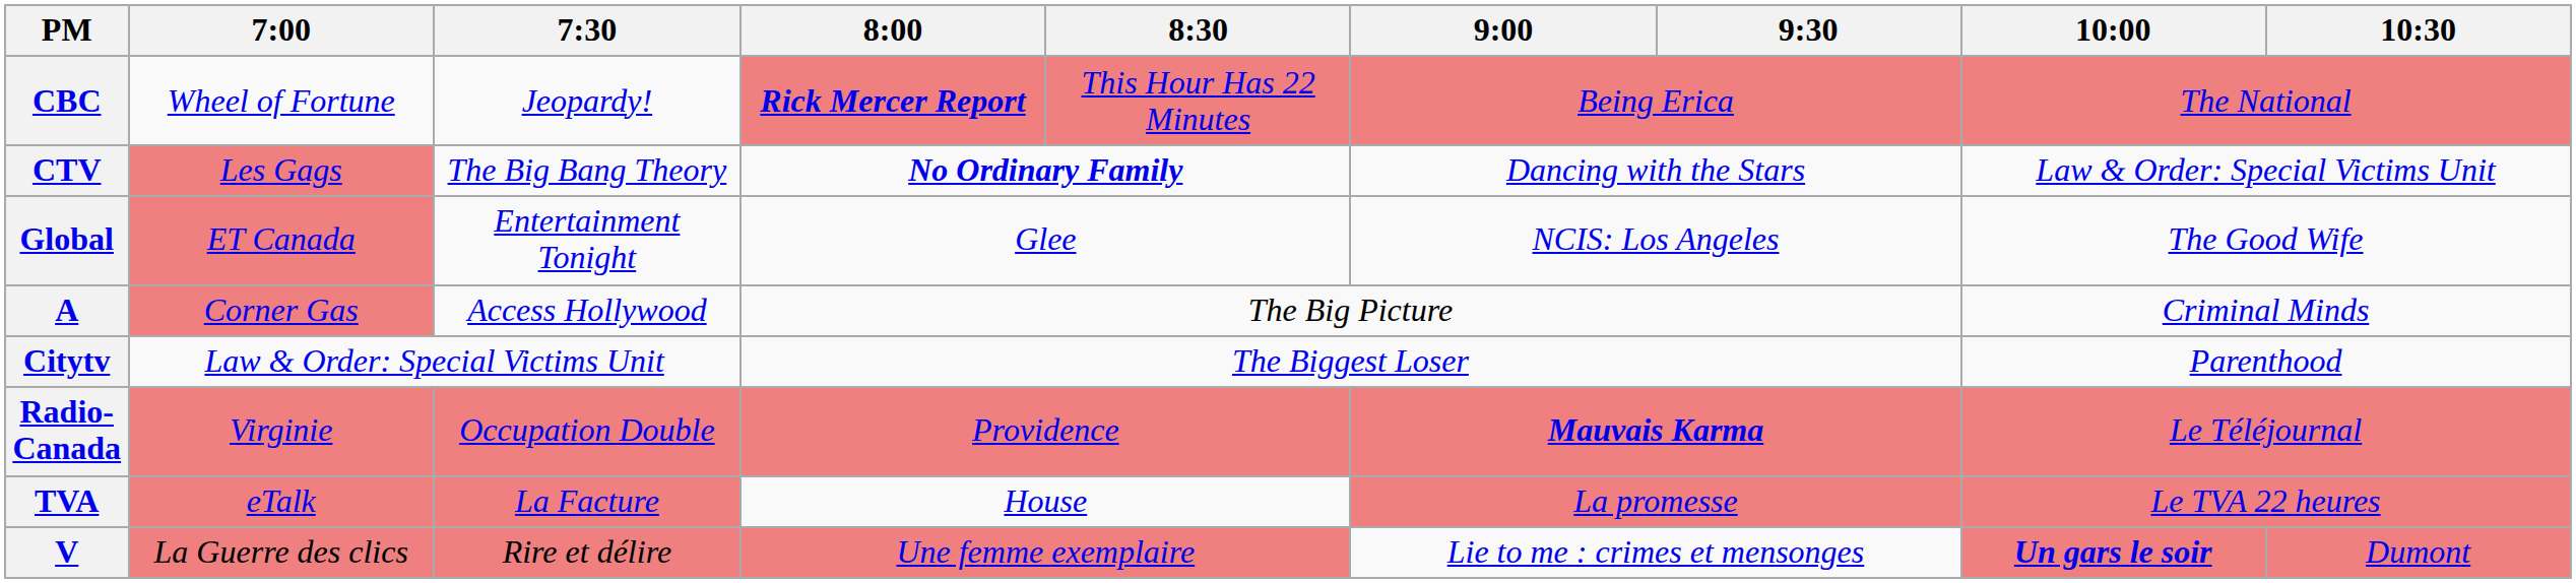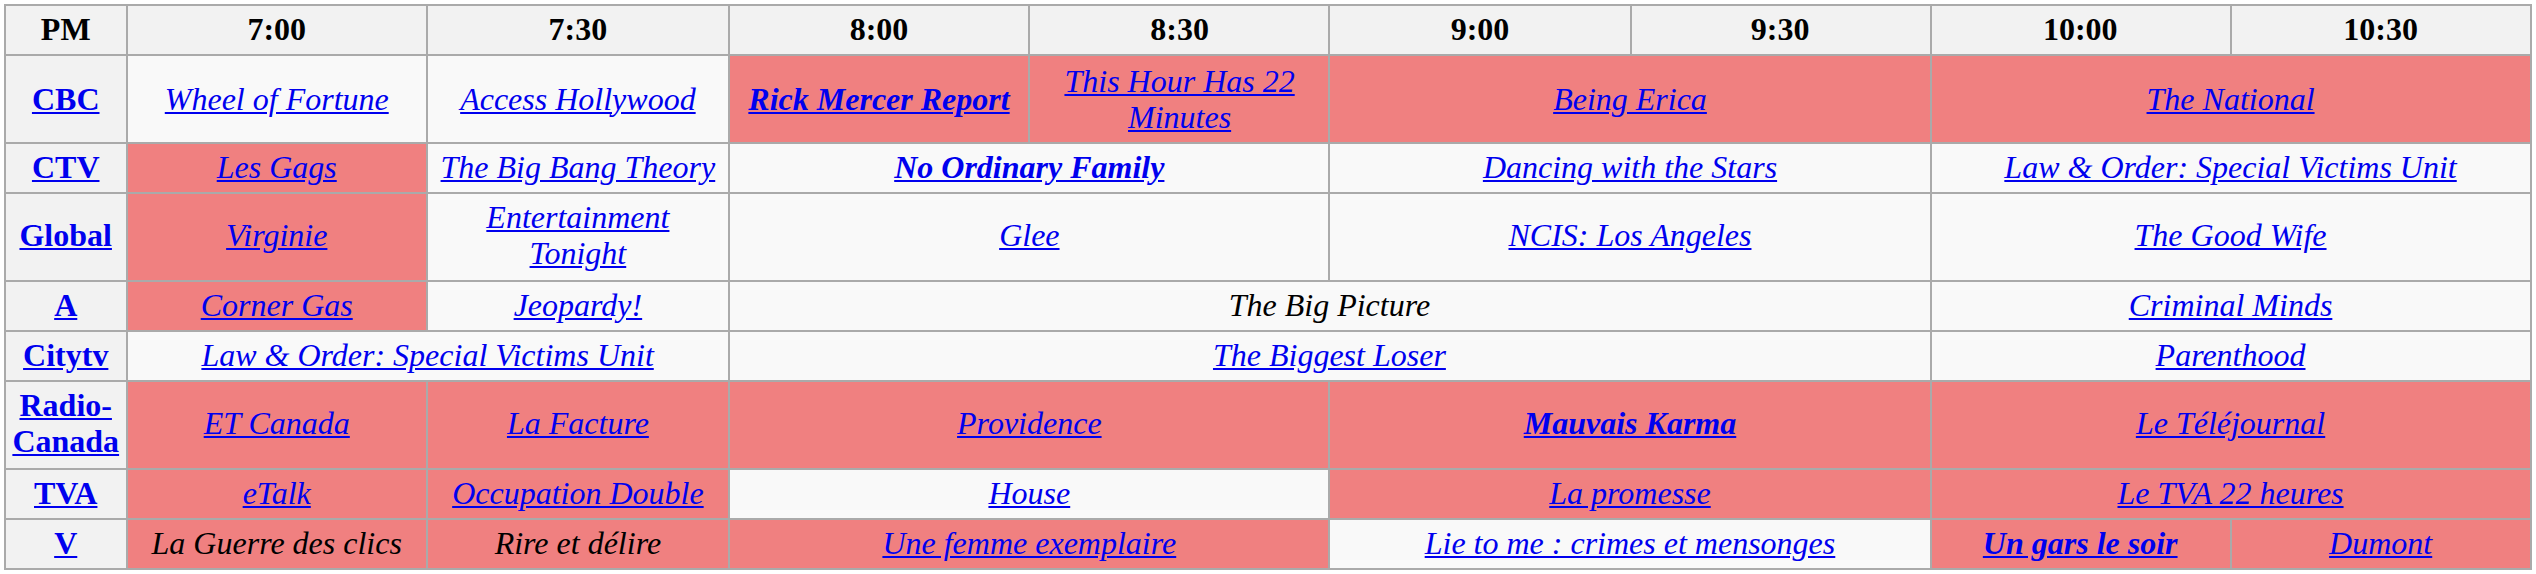CBC | 7:30: Jeopardy! -> Access Hollywood
Global | 7:00: ET Canada -> Virginie
A | 7:30: Access Hollywood -> Jeopardy!
Radio-Canada | 7:00: Virginie -> ET Canada
Radio-Canada | 7:30: Occupation Double -> La Facture
TVA | 7:30: La Facture -> Occupation Double
